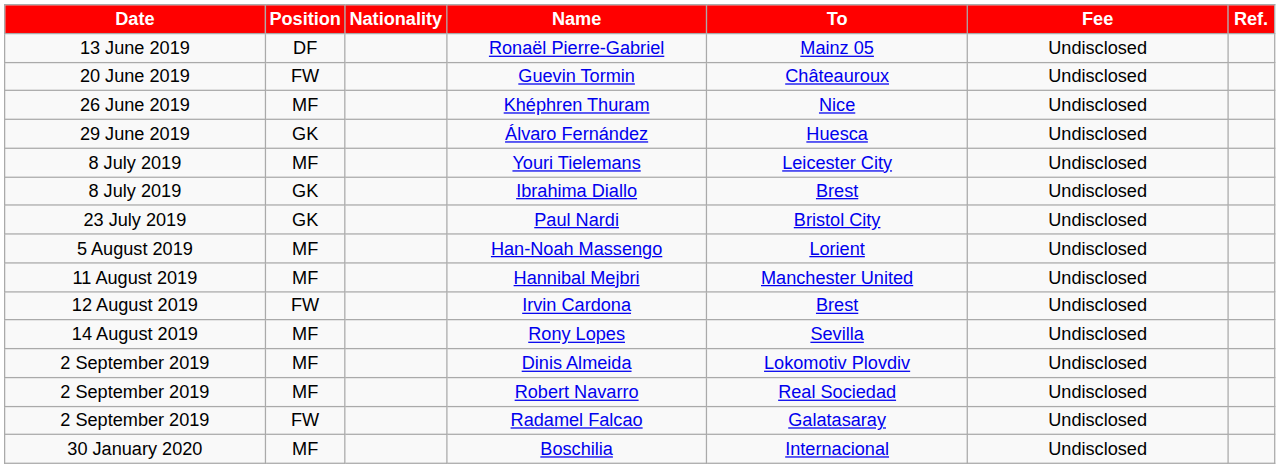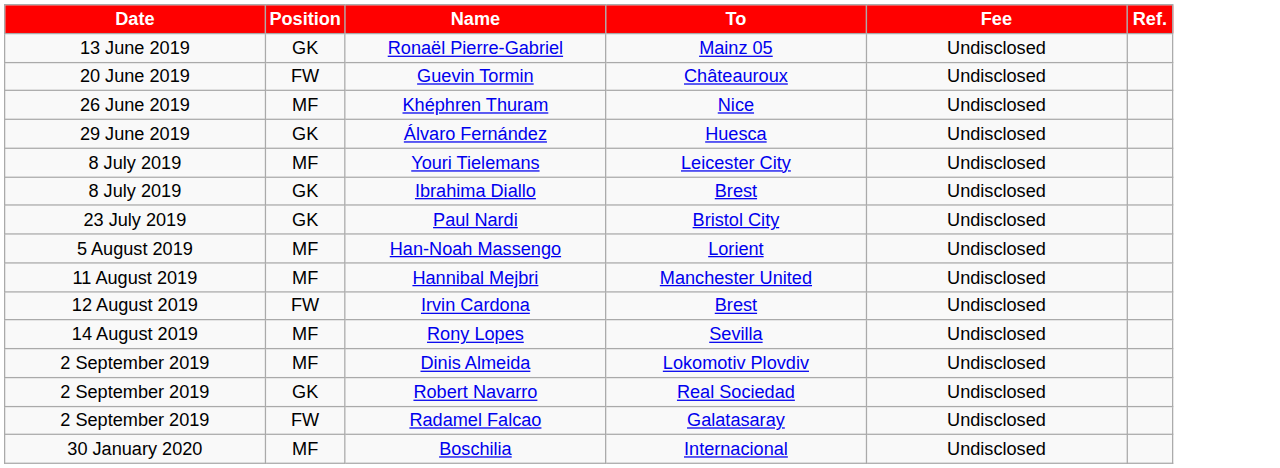- column: Nationality
Ronaël Pierre-Gabriel | Position: DF -> GK
Robert Navarro | Position: MF -> GK
